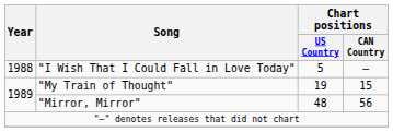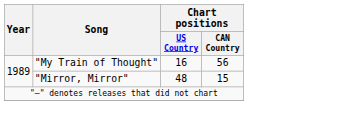- row: 1988 | "I Wish That I Could Fall in Love Today" | 5 | —
"My Train of Thought" | Chart positions / US Country: 19 -> 16
"My Train of Thought" | Chart positions / CAN Country: 15 -> 56
"Mirror, Mirror" | Chart positions / CAN Country: 56 -> 15
